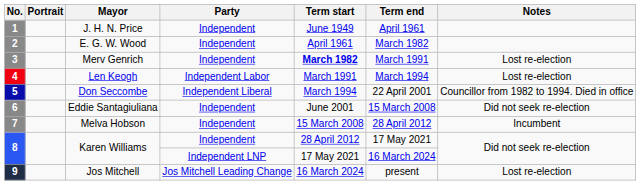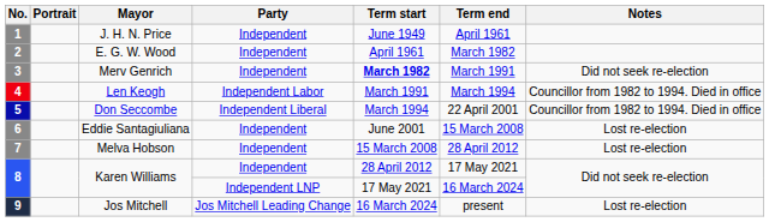3 | Notes: Lost re-election -> Did not seek re-election
4 | Notes: Lost re-election -> Councillor from 1982 to 1994. Died in office
6 | Notes: Did not seek re-election -> Lost re-election
7 | Notes: Incumbent -> Lost re-election
